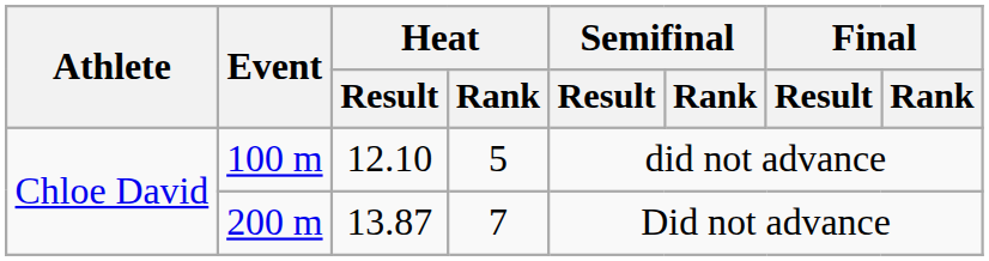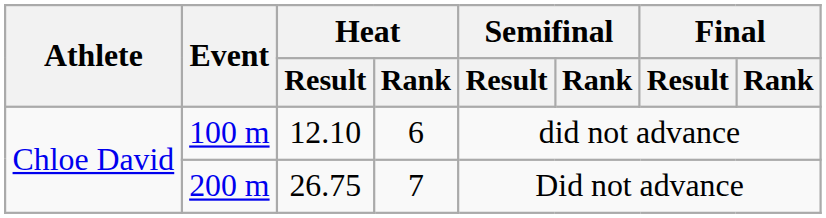100 m | Heat / Rank: 5 -> 6
200 m | Heat / Result: 13.87 -> 26.75
